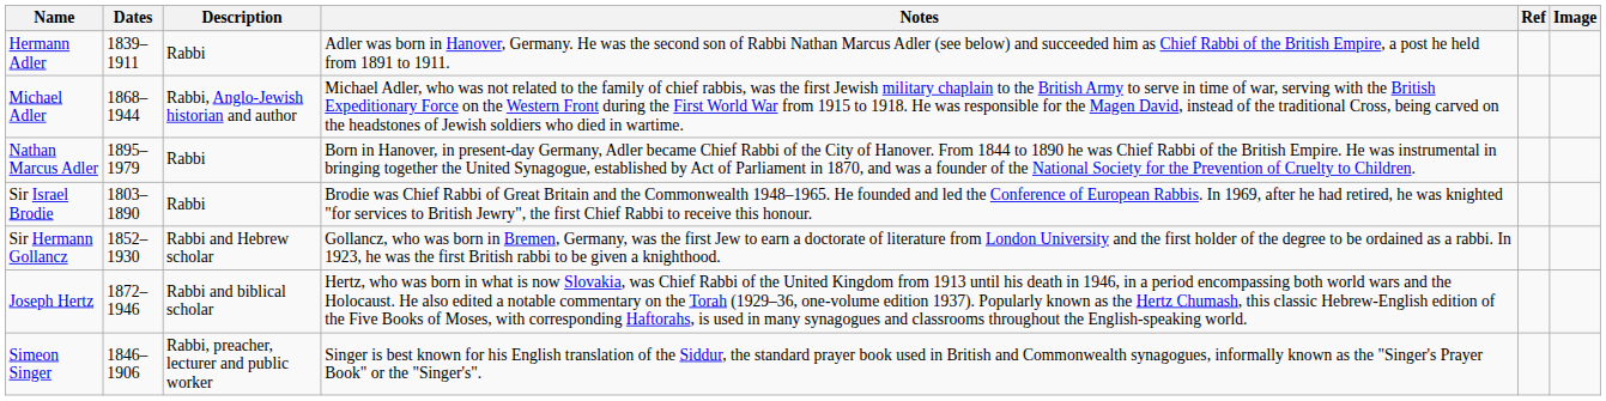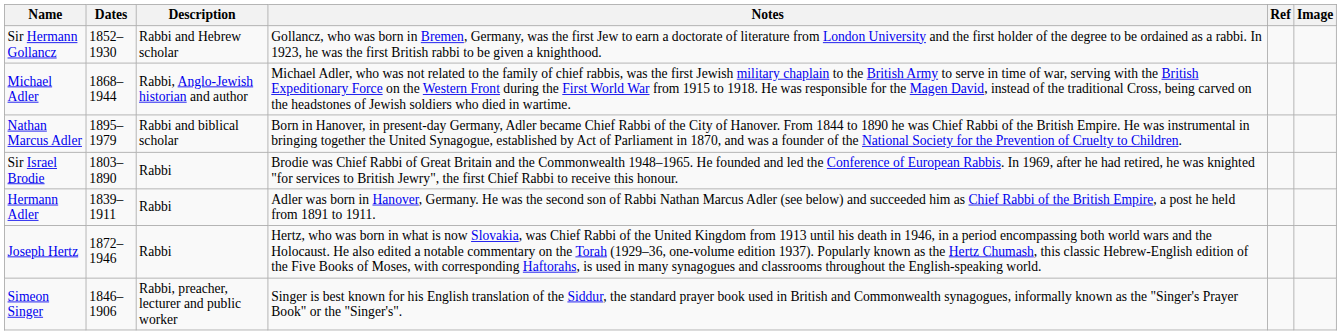rows swapped: Hermann Adler <-> Sir Hermann Gollancz
Nathan Marcus Adler | Description: Rabbi -> Rabbi and biblical scholar
Joseph Hertz | Description: Rabbi and biblical scholar -> Rabbi
